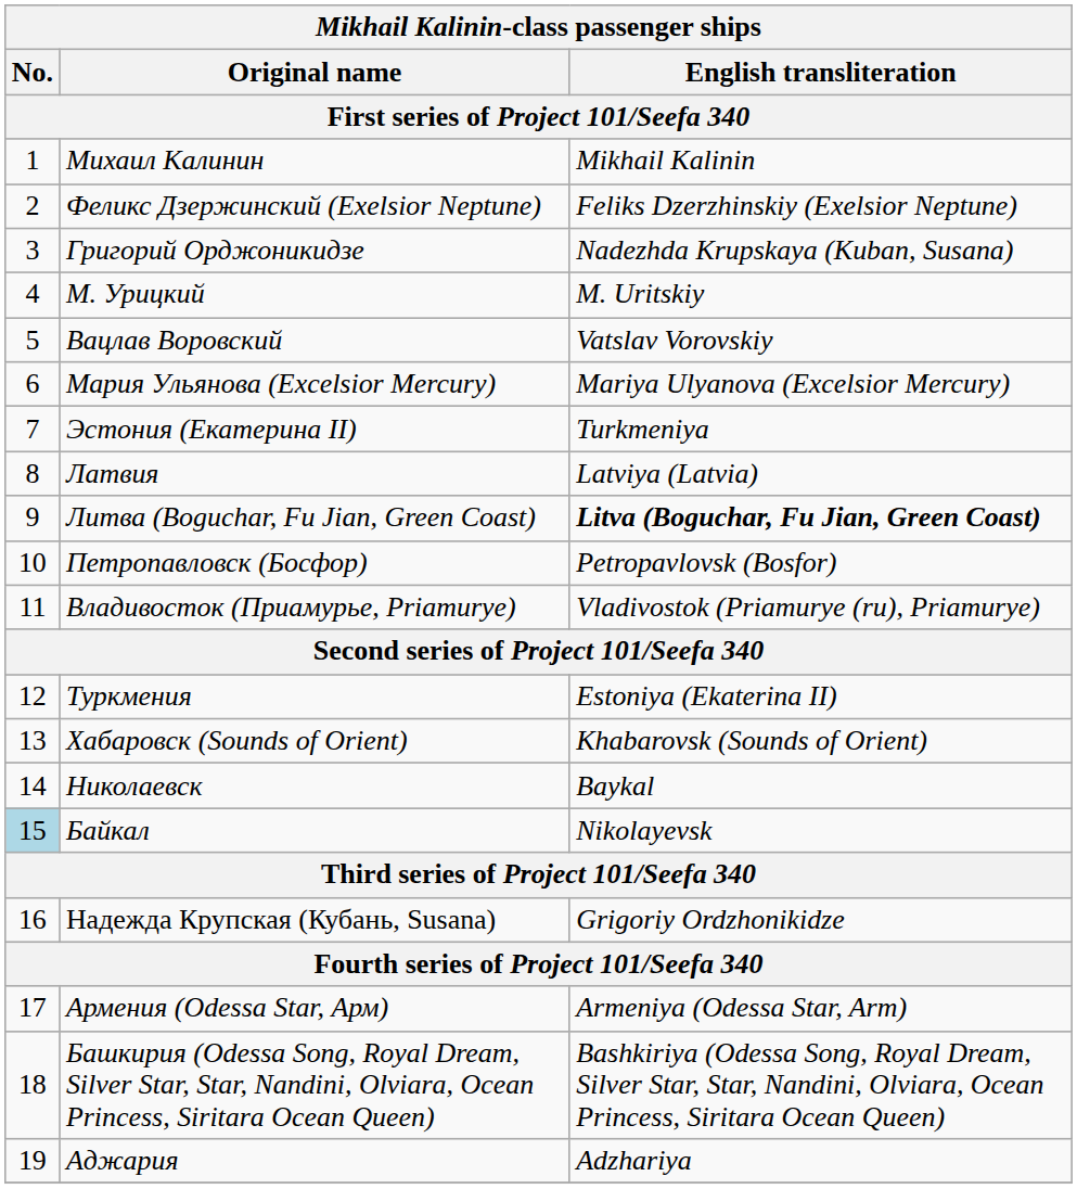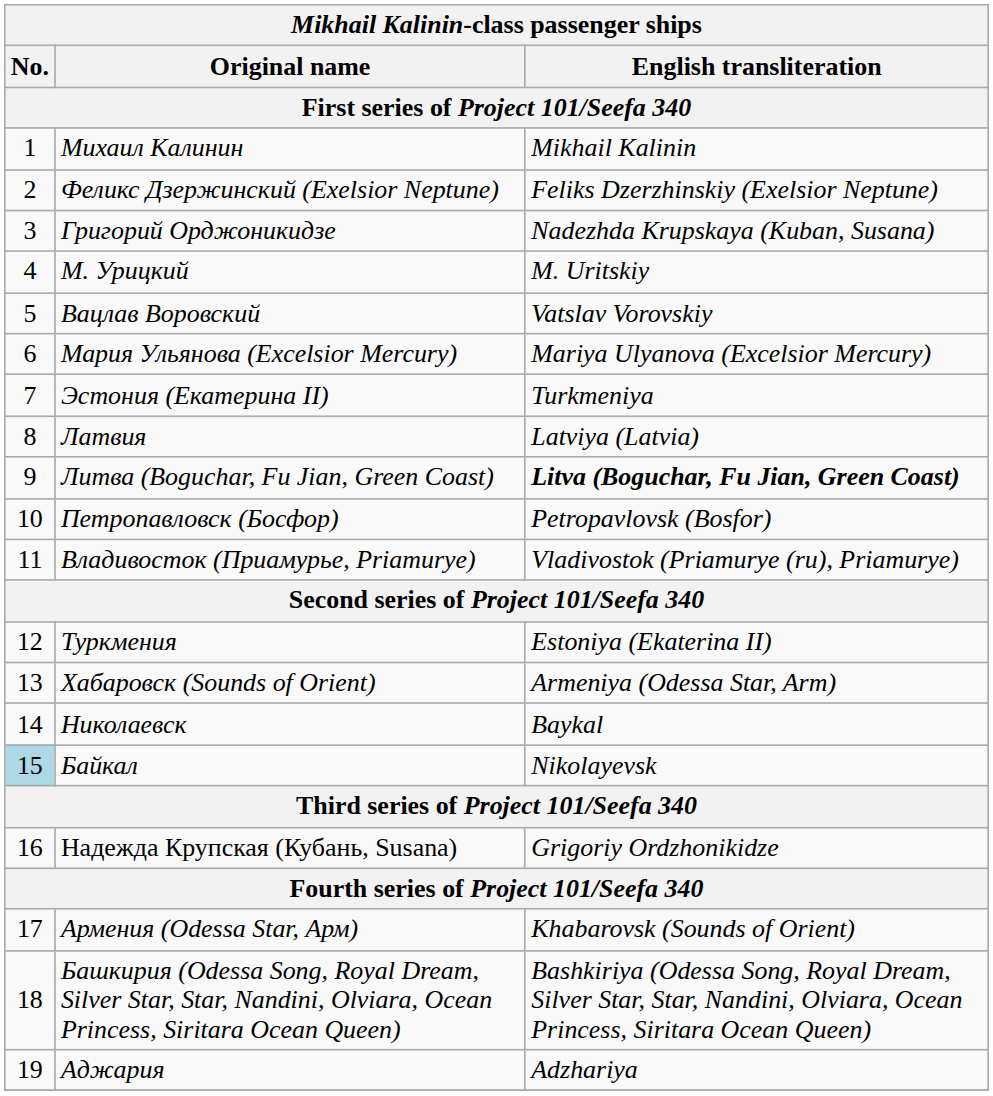Хабаровск (Sounds of Orient) | English transliteration: Khabarovsk (Sounds of Orient) -> Armeniya (Odessa Star, Arm)
Армения (Odessa Star, Арм) | English transliteration: Armeniya (Odessa Star, Arm) -> Khabarovsk (Sounds of Orient)
